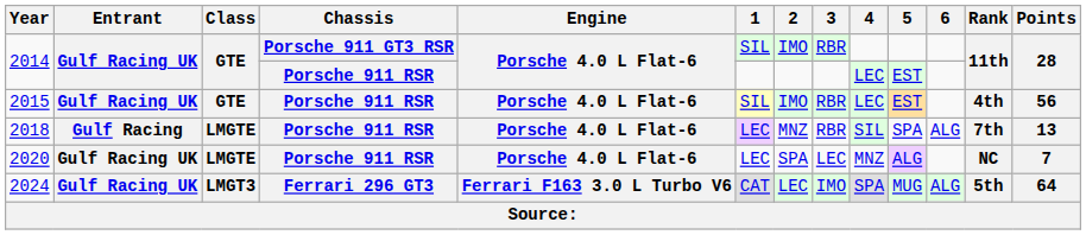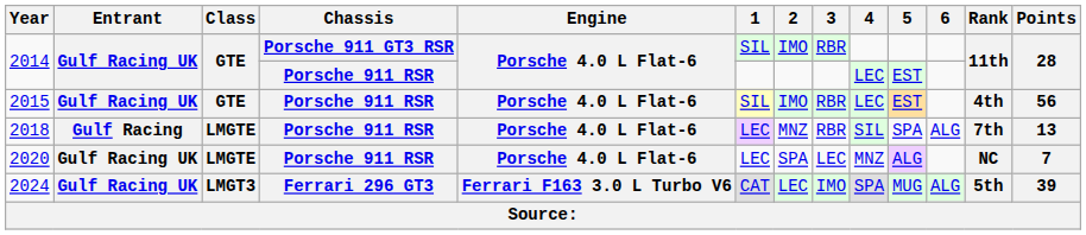2024 | Points: 64 -> 39
